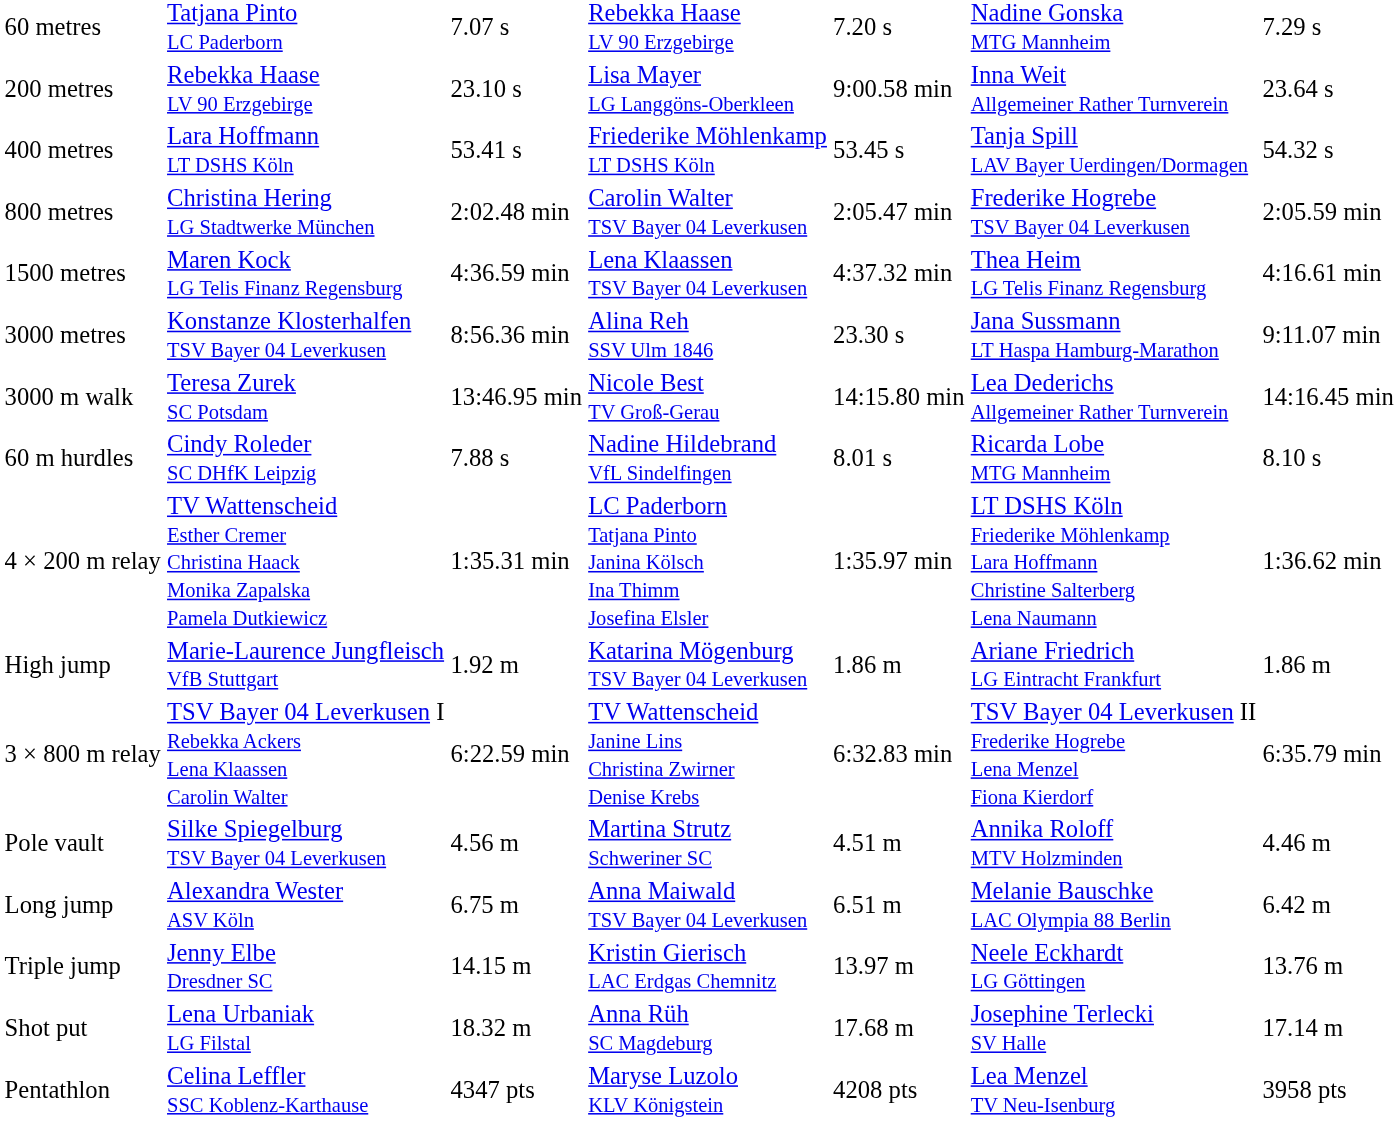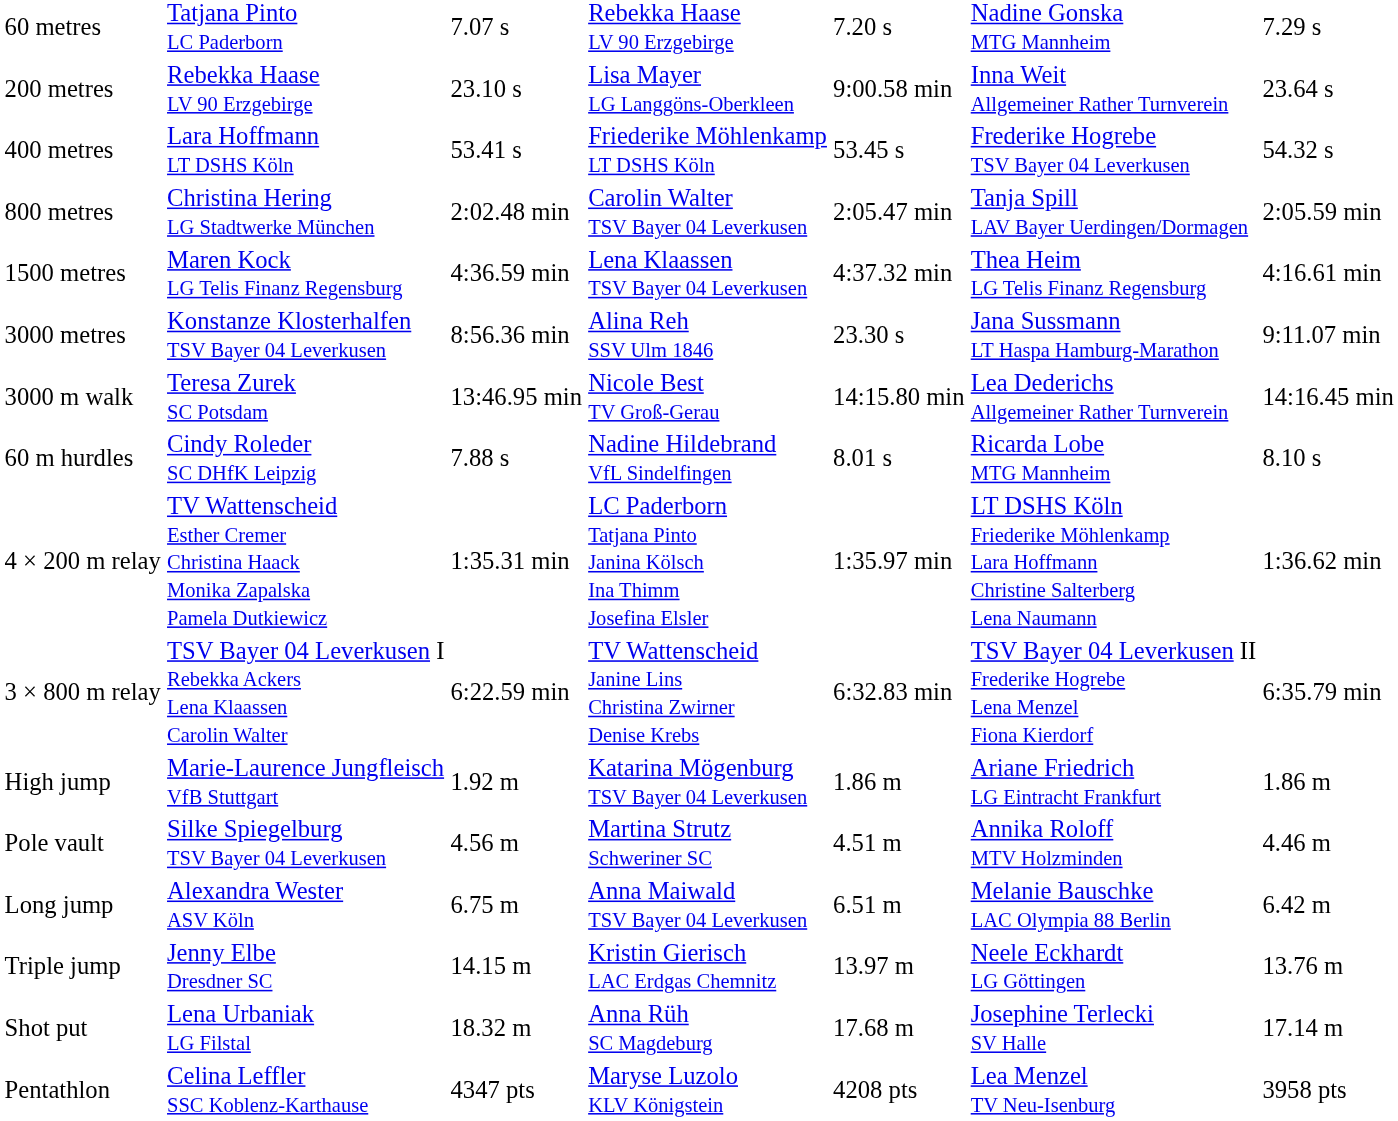400 metres | column 6: Tanja Spill LAV Bayer Uerdingen/Dormagen -> Frederike Hogrebe TSV Bayer 04 Leverkusen
800 metres | column 6: Frederike Hogrebe TSV Bayer 04 Leverkusen -> Tanja Spill LAV Bayer Uerdingen/Dormagen
rows swapped: 3 × 800 m relay <-> High jump
